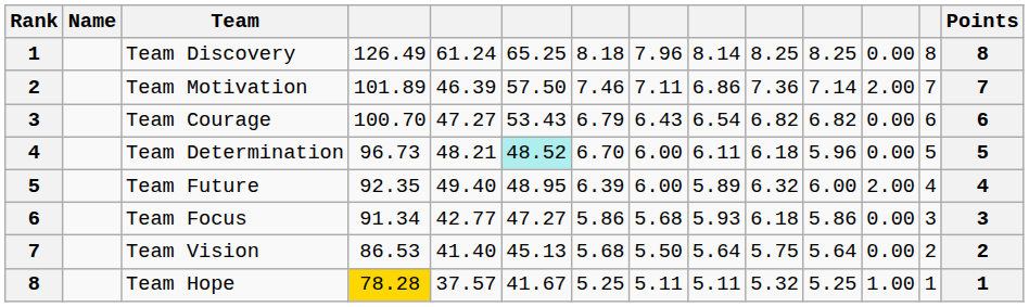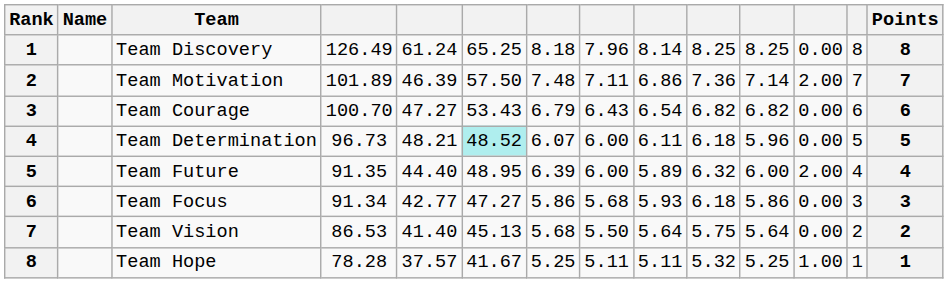Team Motivation | column 7: 7.46 -> 7.48
Team Determination | column 7: 6.70 -> 6.07
Team Future | column 4: 92.35 -> 91.35
Team Future | column 5: 49.40 -> 44.40
Team Hope | column 4: gold background -> no background
